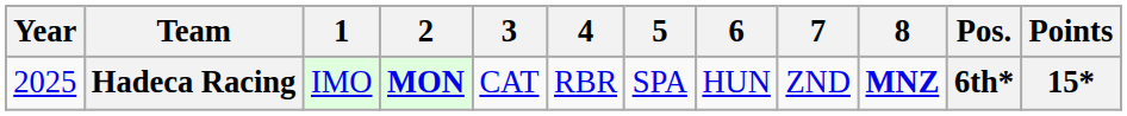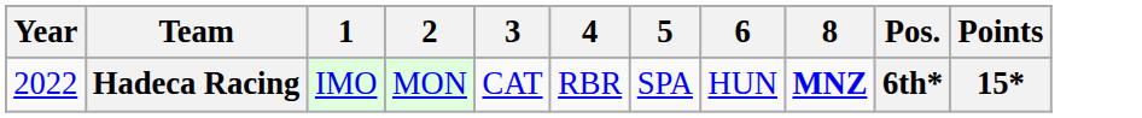- column: 7 | ZND
Hadeca Racing | Year: 2025 -> 2022
Hadeca Racing | 2: bold -> normal
